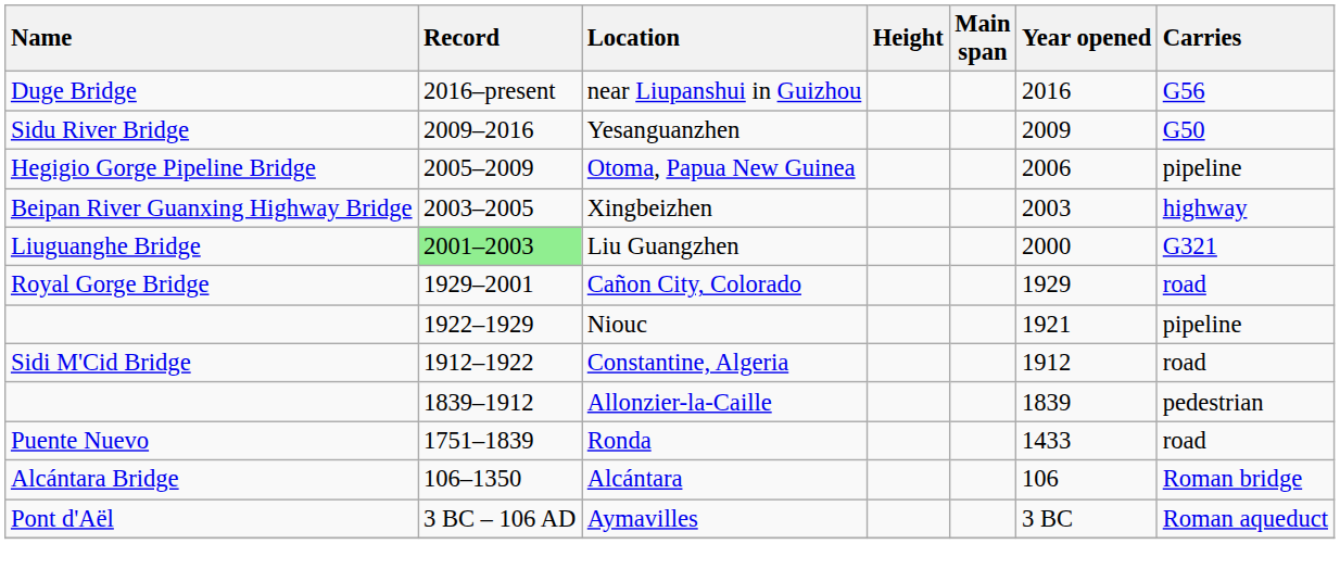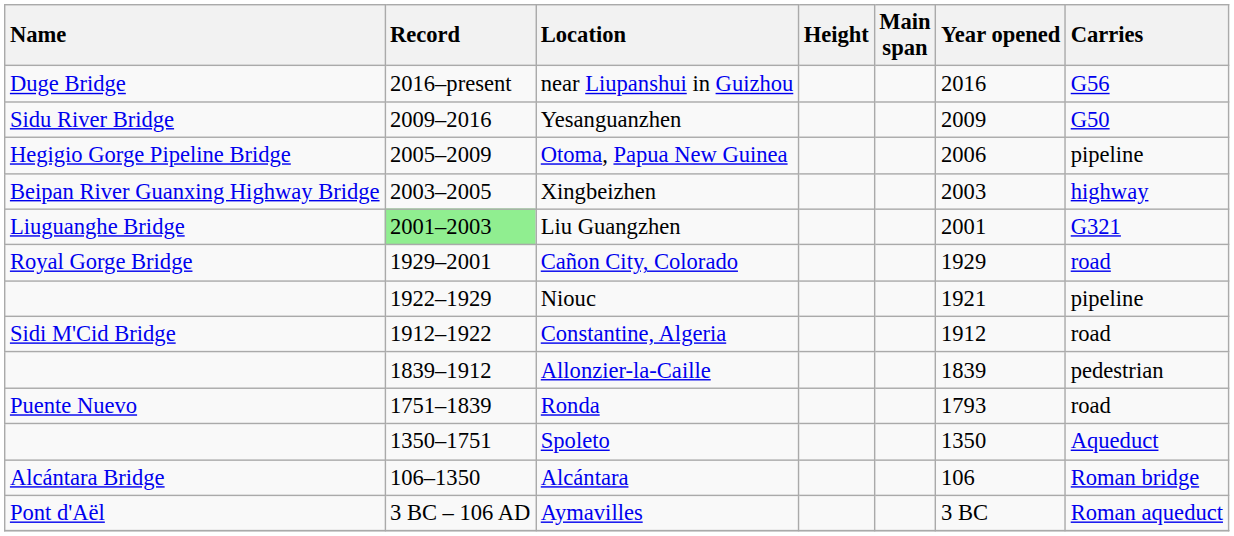Liu Guangzhen | Year opened: 2000 -> 2001
Ronda | Year opened: 1433 -> 1793
+ row: 1350–1751 | Spoleto | 1350 | Aqueduct
